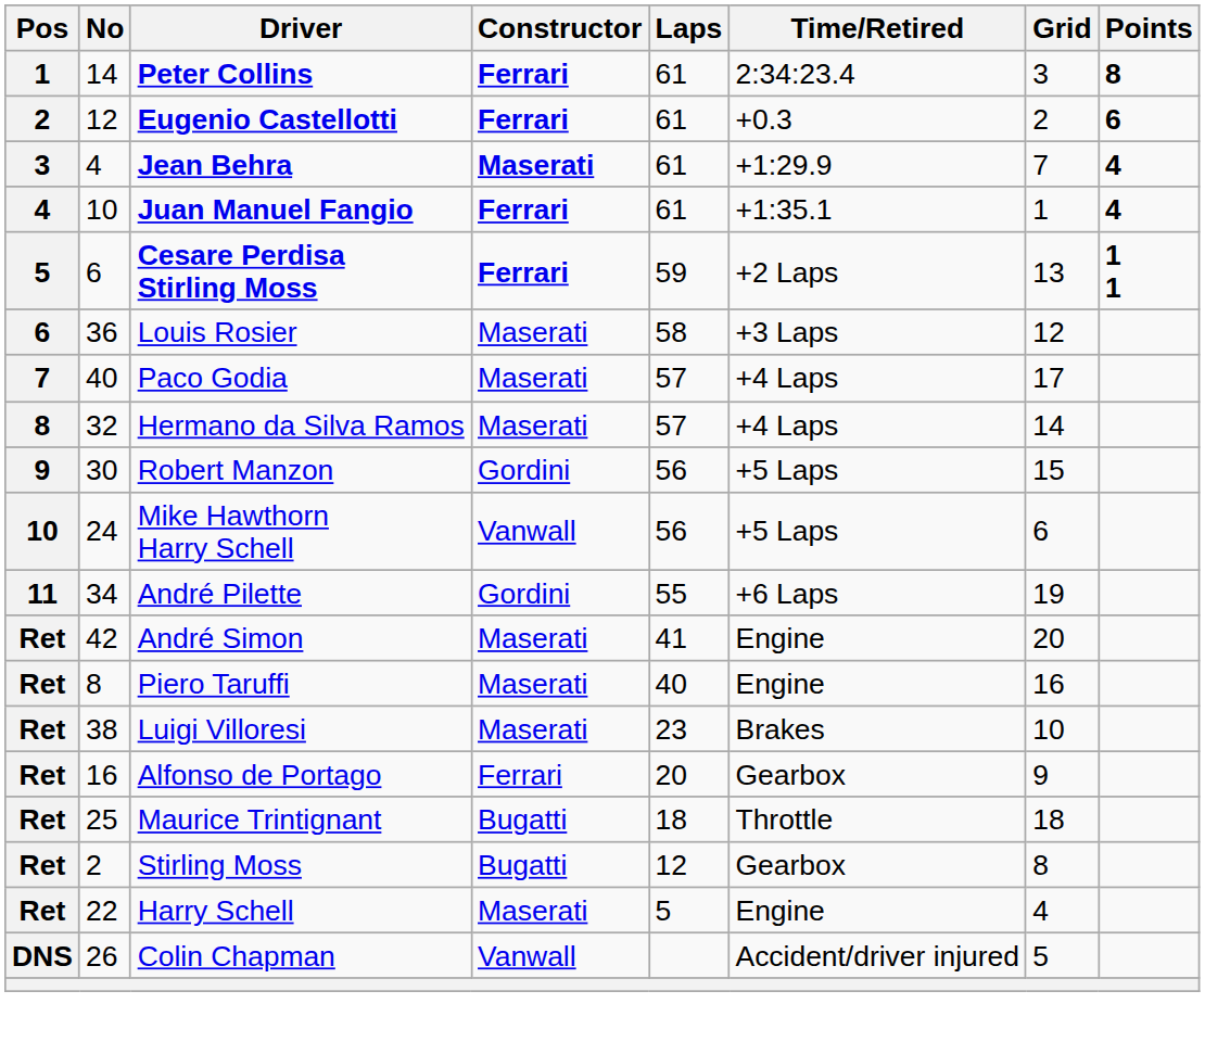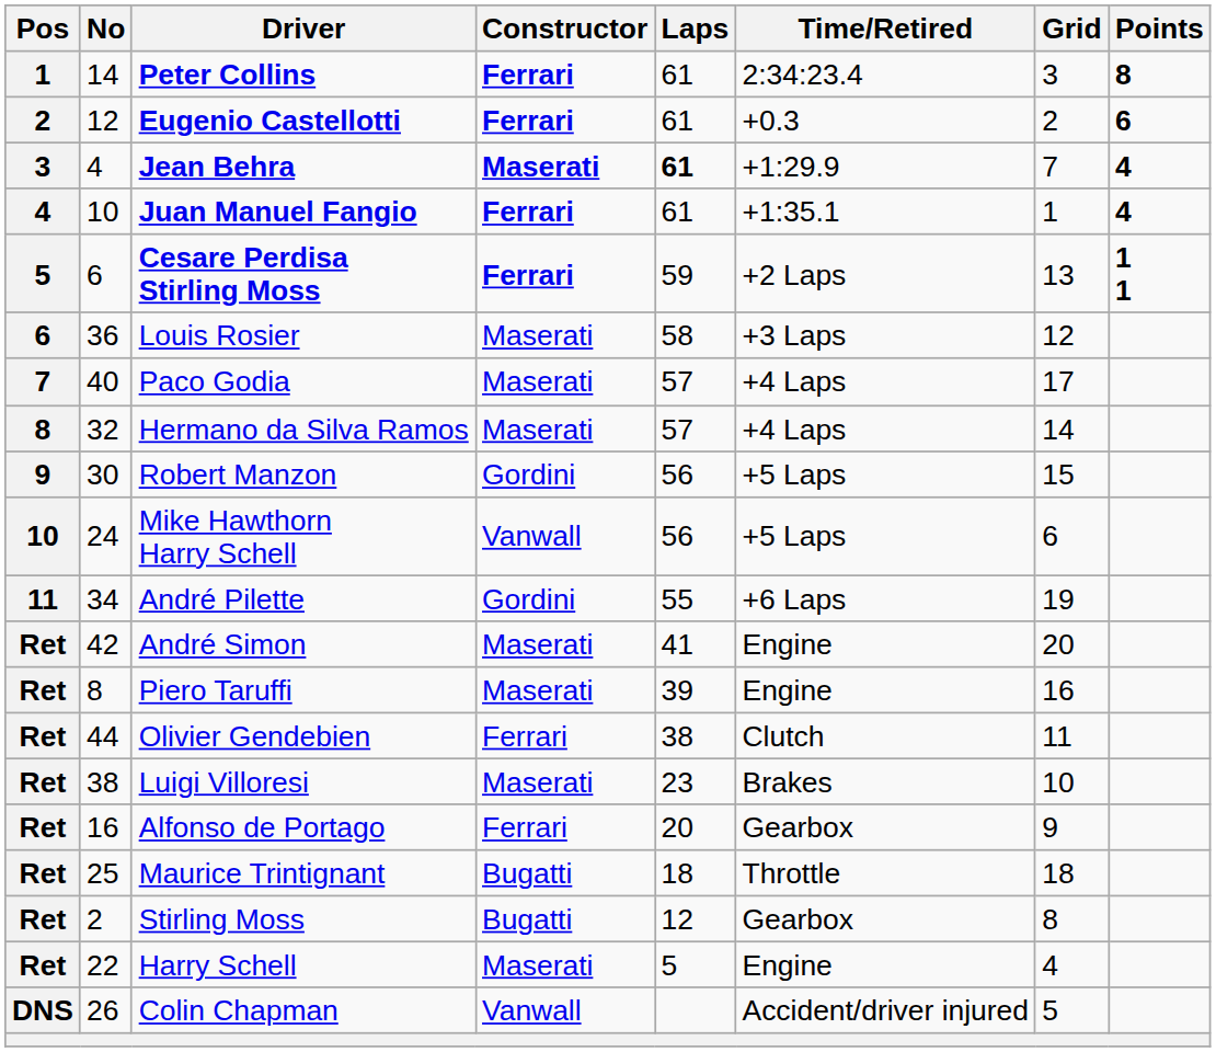Jean Behra | Laps: normal -> bold
Piero Taruffi | Laps: 40 -> 39
+ row: Ret | 44 | Olivier Gendebien | Ferrari | 38 | Clutch | 11
